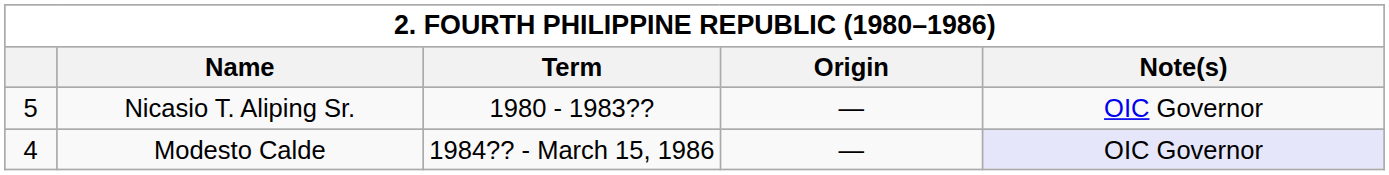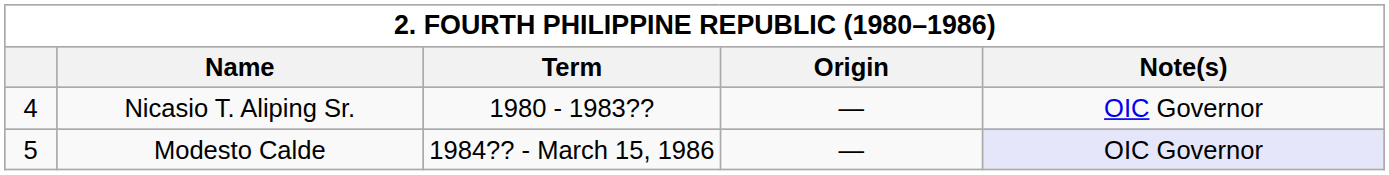Nicasio T. Aliping Sr. | column 1: 5 -> 4
Modesto Calde | column 1: 4 -> 5
